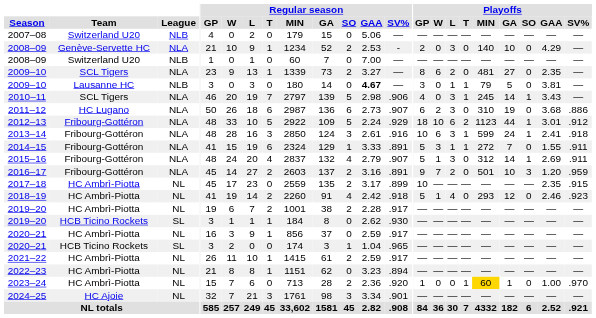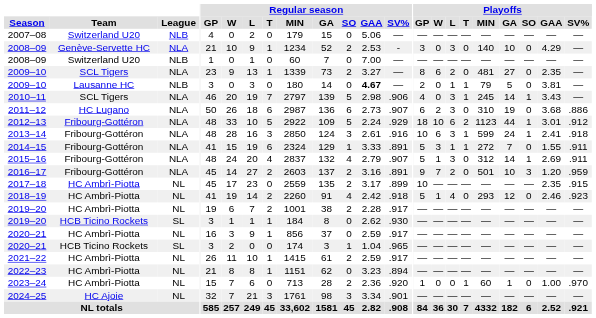2008–09 / Genève-Servette HC | Playoffs / GP: 2 -> 3
2009–10 / Lausanne HC | Playoffs / GP: 3 -> 2
2023–24 | Playoffs / MIN: gold background -> no background
